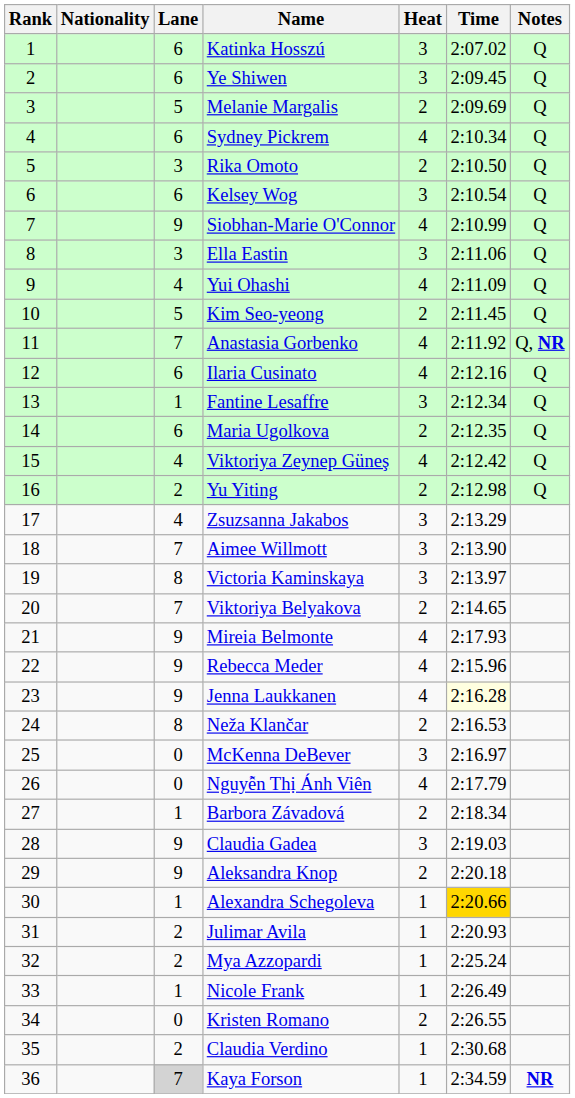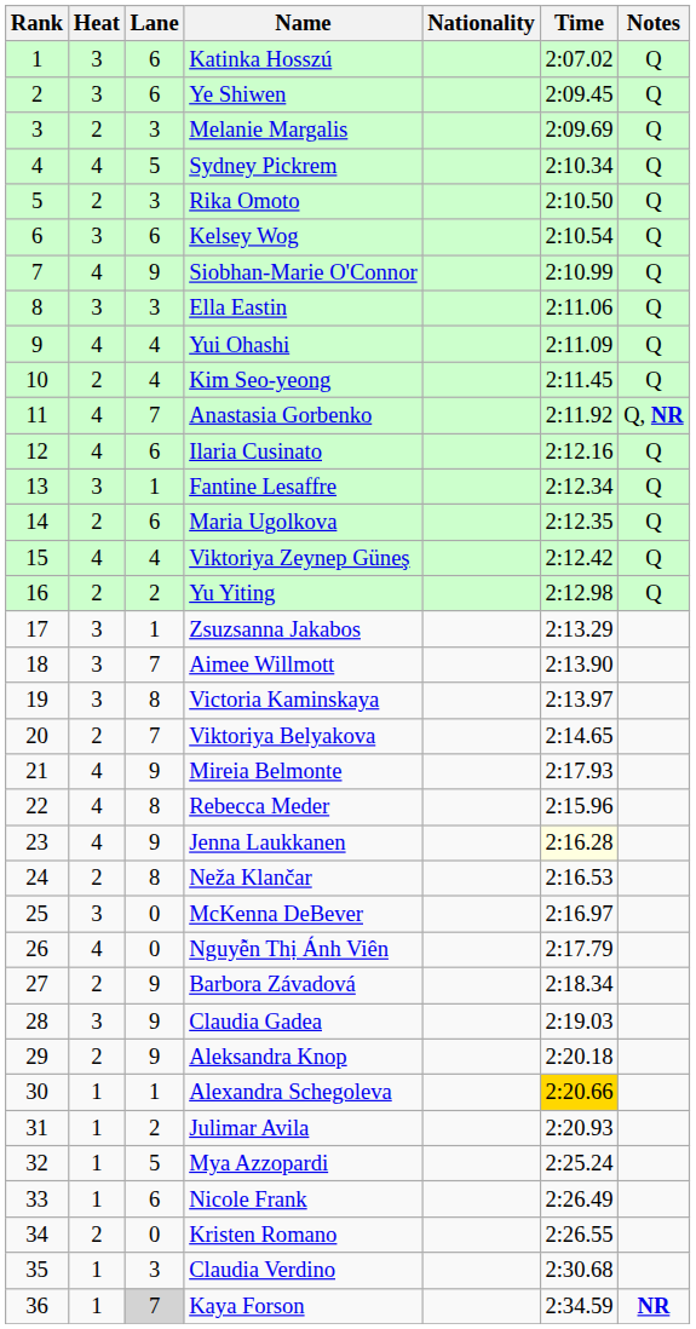columns swapped: Heat <-> Nationality
Melanie Margalis | Lane: 5 -> 3
Sydney Pickrem | Lane: 6 -> 5
Kim Seo-yeong | Lane: 5 -> 4
Zsuzsanna Jakabos | Lane: 4 -> 1
Rebecca Meder | Lane: 9 -> 8
Barbora Závadová | Lane: 1 -> 9
Mya Azzopardi | Lane: 2 -> 5
Nicole Frank | Lane: 1 -> 6
Claudia Verdino | Lane: 2 -> 3
